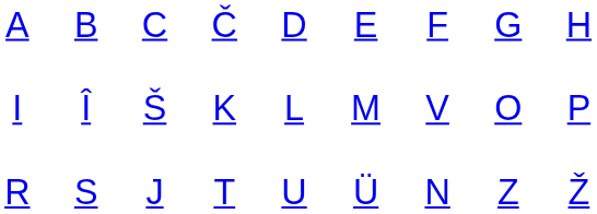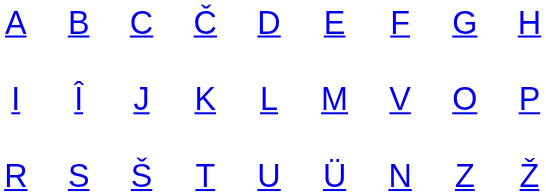I | column 3: Š -> J
R | column 3: J -> Š
